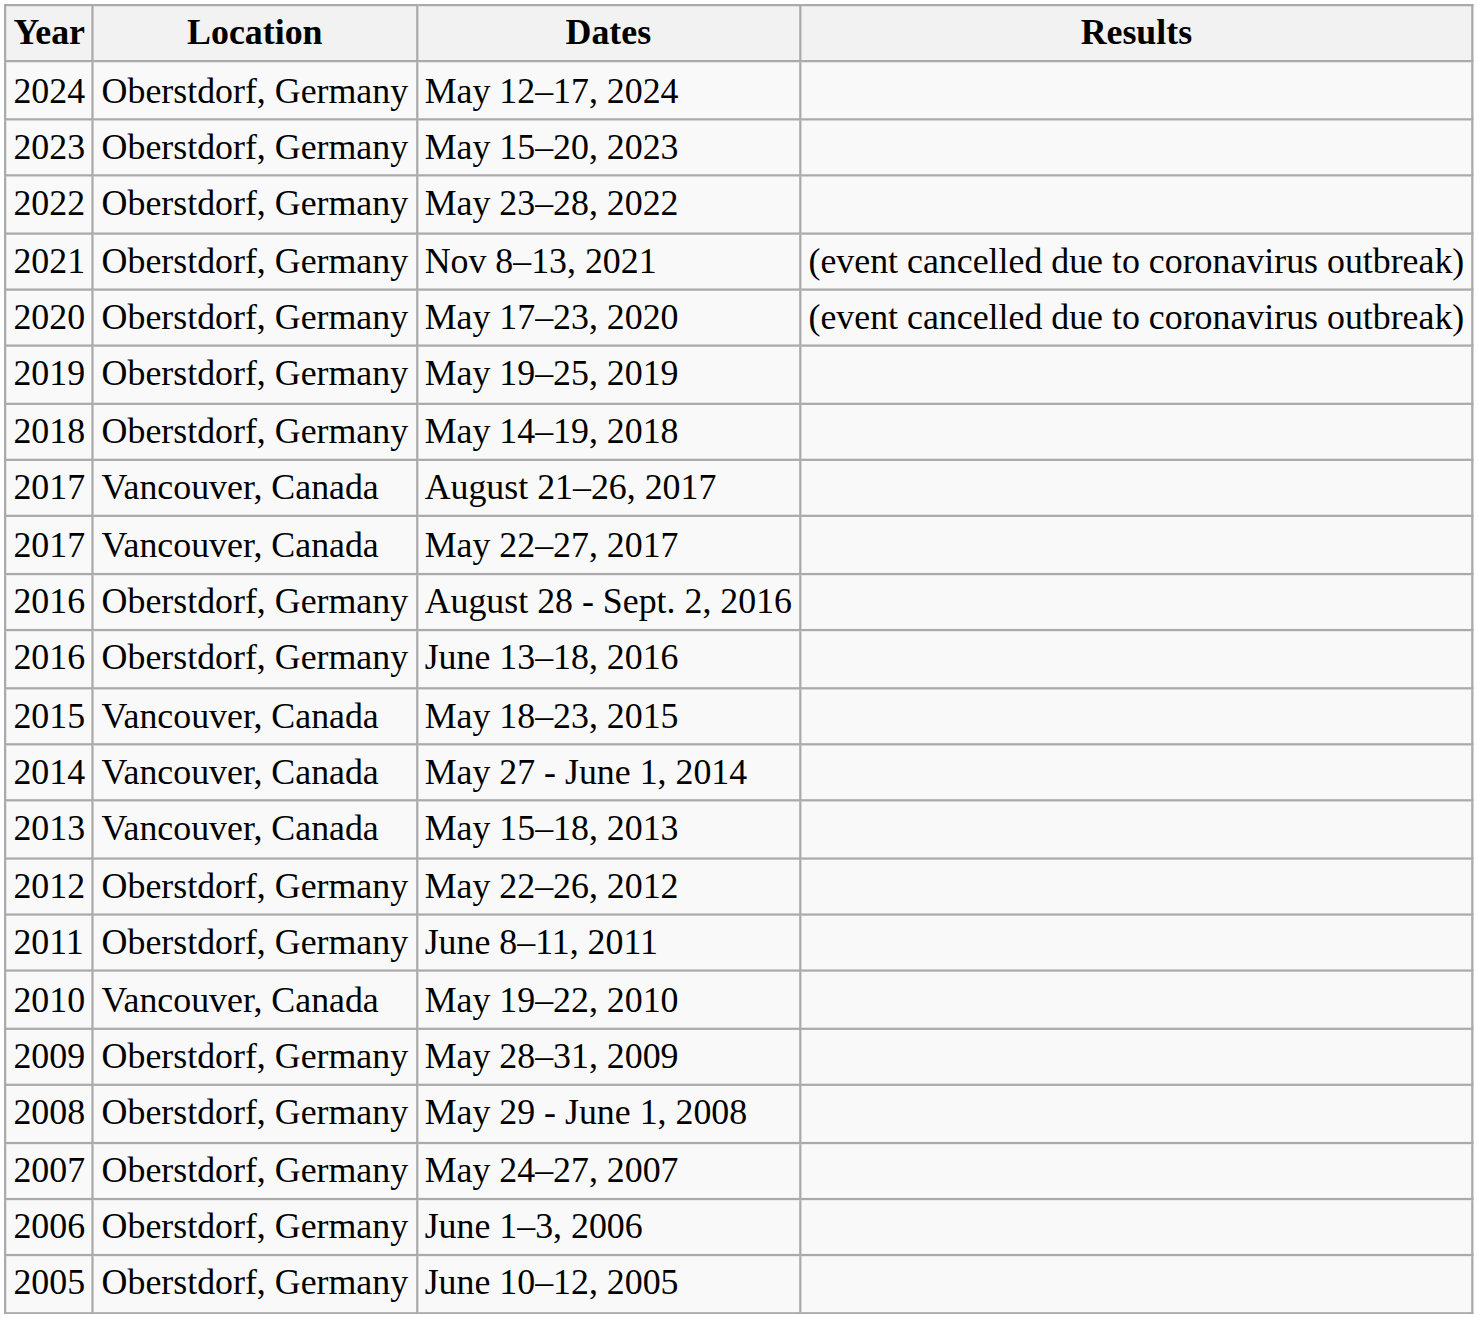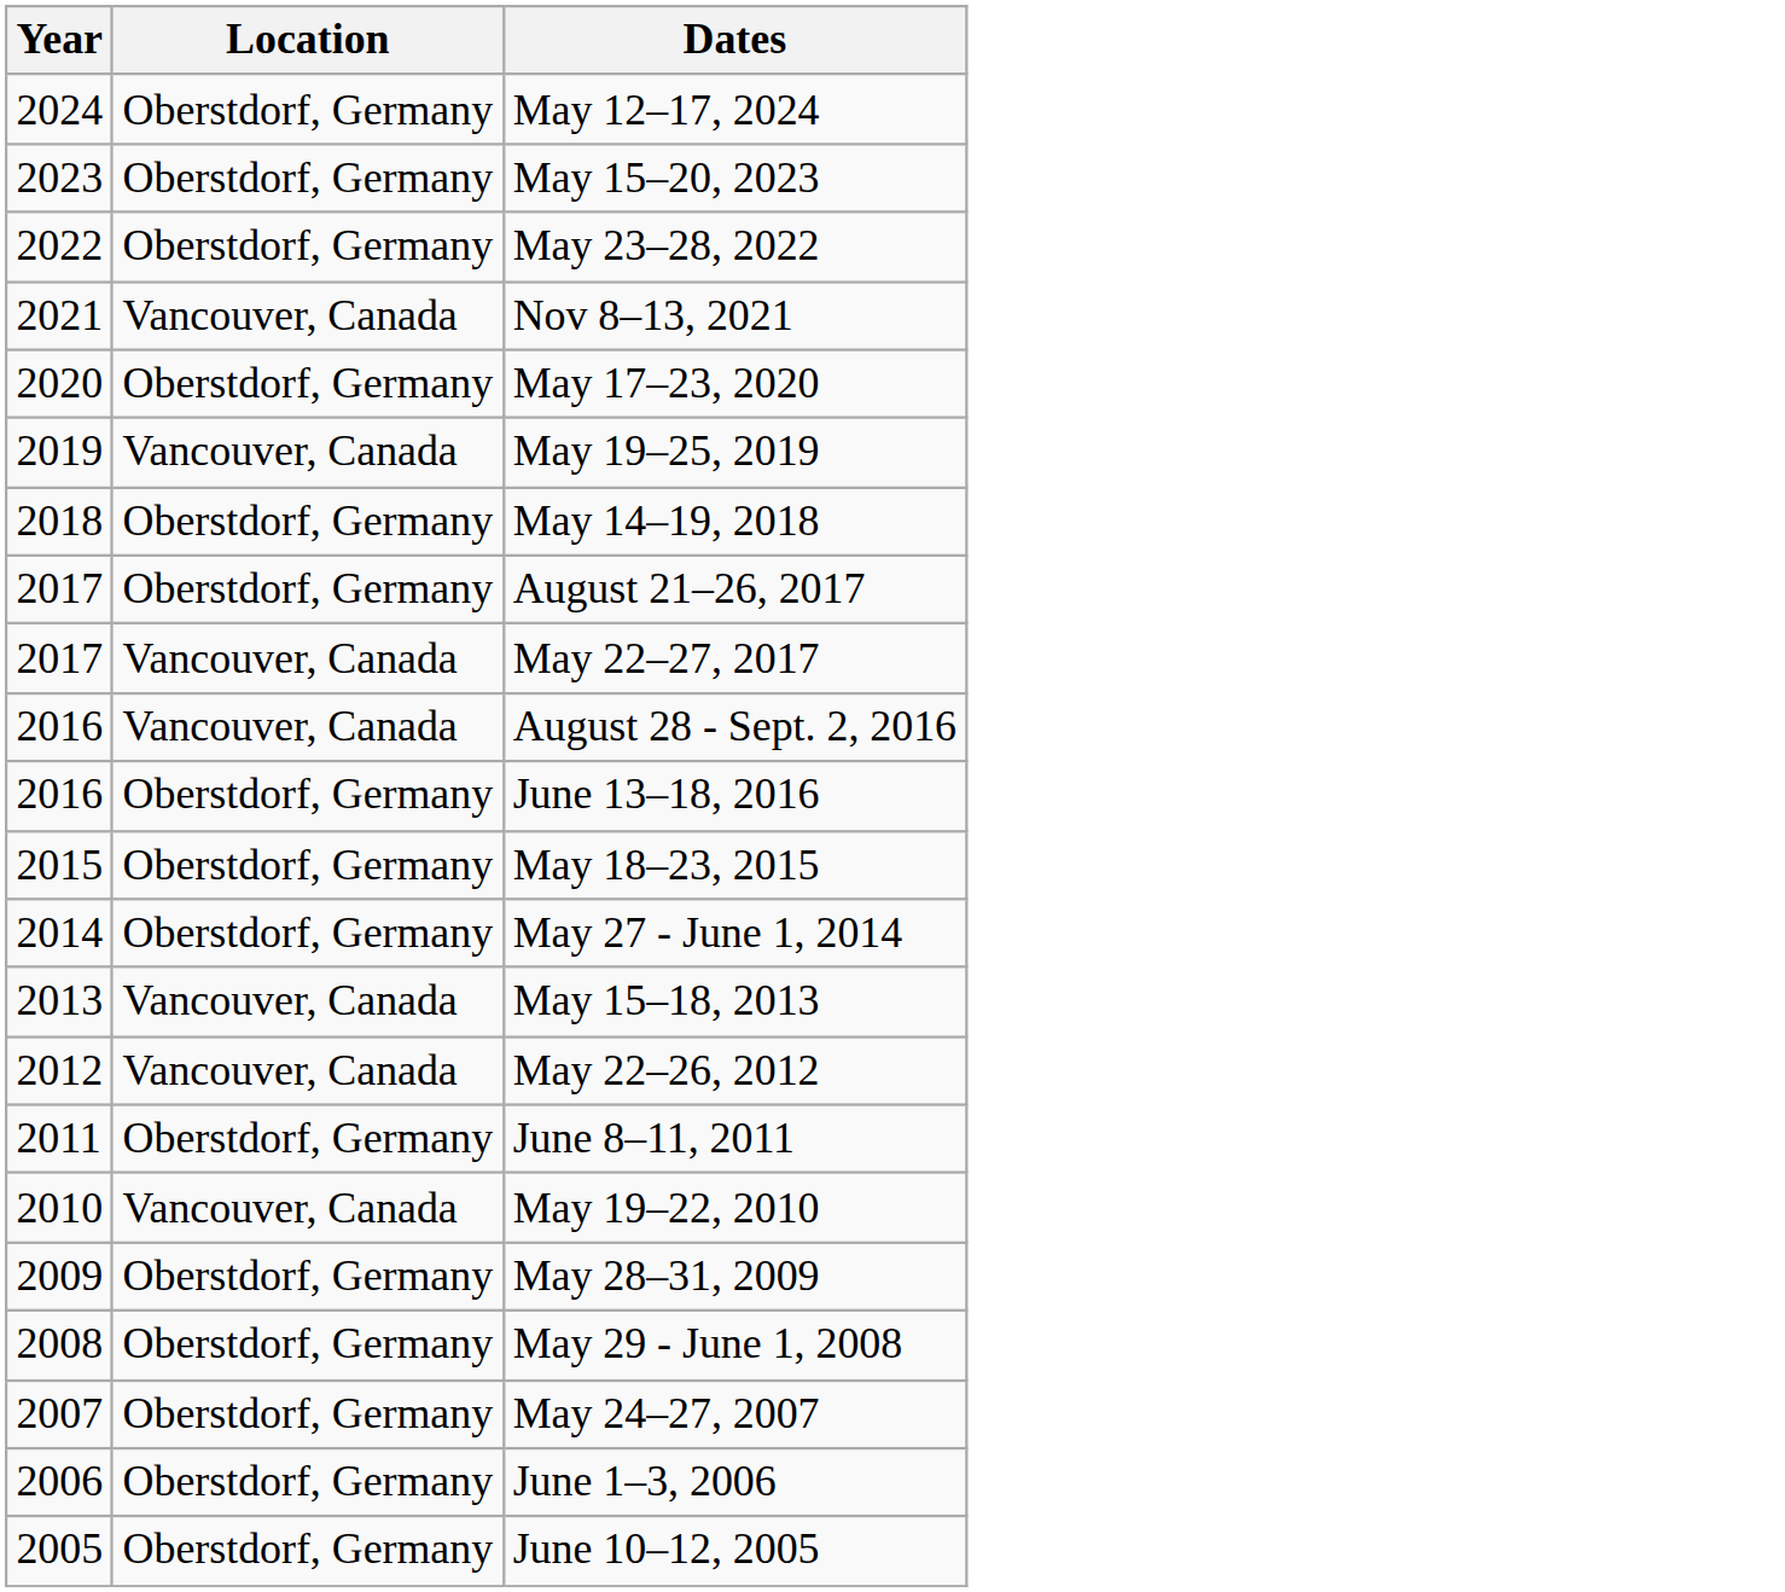- column: Results | (event cancelled due to coronavirus outbreak) | (event cancelled due to coronavirus outbreak)
Nov 8–13, 2021 | Location: Oberstdorf, Germany -> Vancouver, Canada
May 19–25, 2019 | Location: Oberstdorf, Germany -> Vancouver, Canada
August 21–26, 2017 | Location: Vancouver, Canada -> Oberstdorf, Germany
August 28 - Sept. 2, 2016 | Location: Oberstdorf, Germany -> Vancouver, Canada
May 18–23, 2015 | Location: Vancouver, Canada -> Oberstdorf, Germany
May 27 - June 1, 2014 | Location: Vancouver, Canada -> Oberstdorf, Germany
May 22–26, 2012 | Location: Oberstdorf, Germany -> Vancouver, Canada
